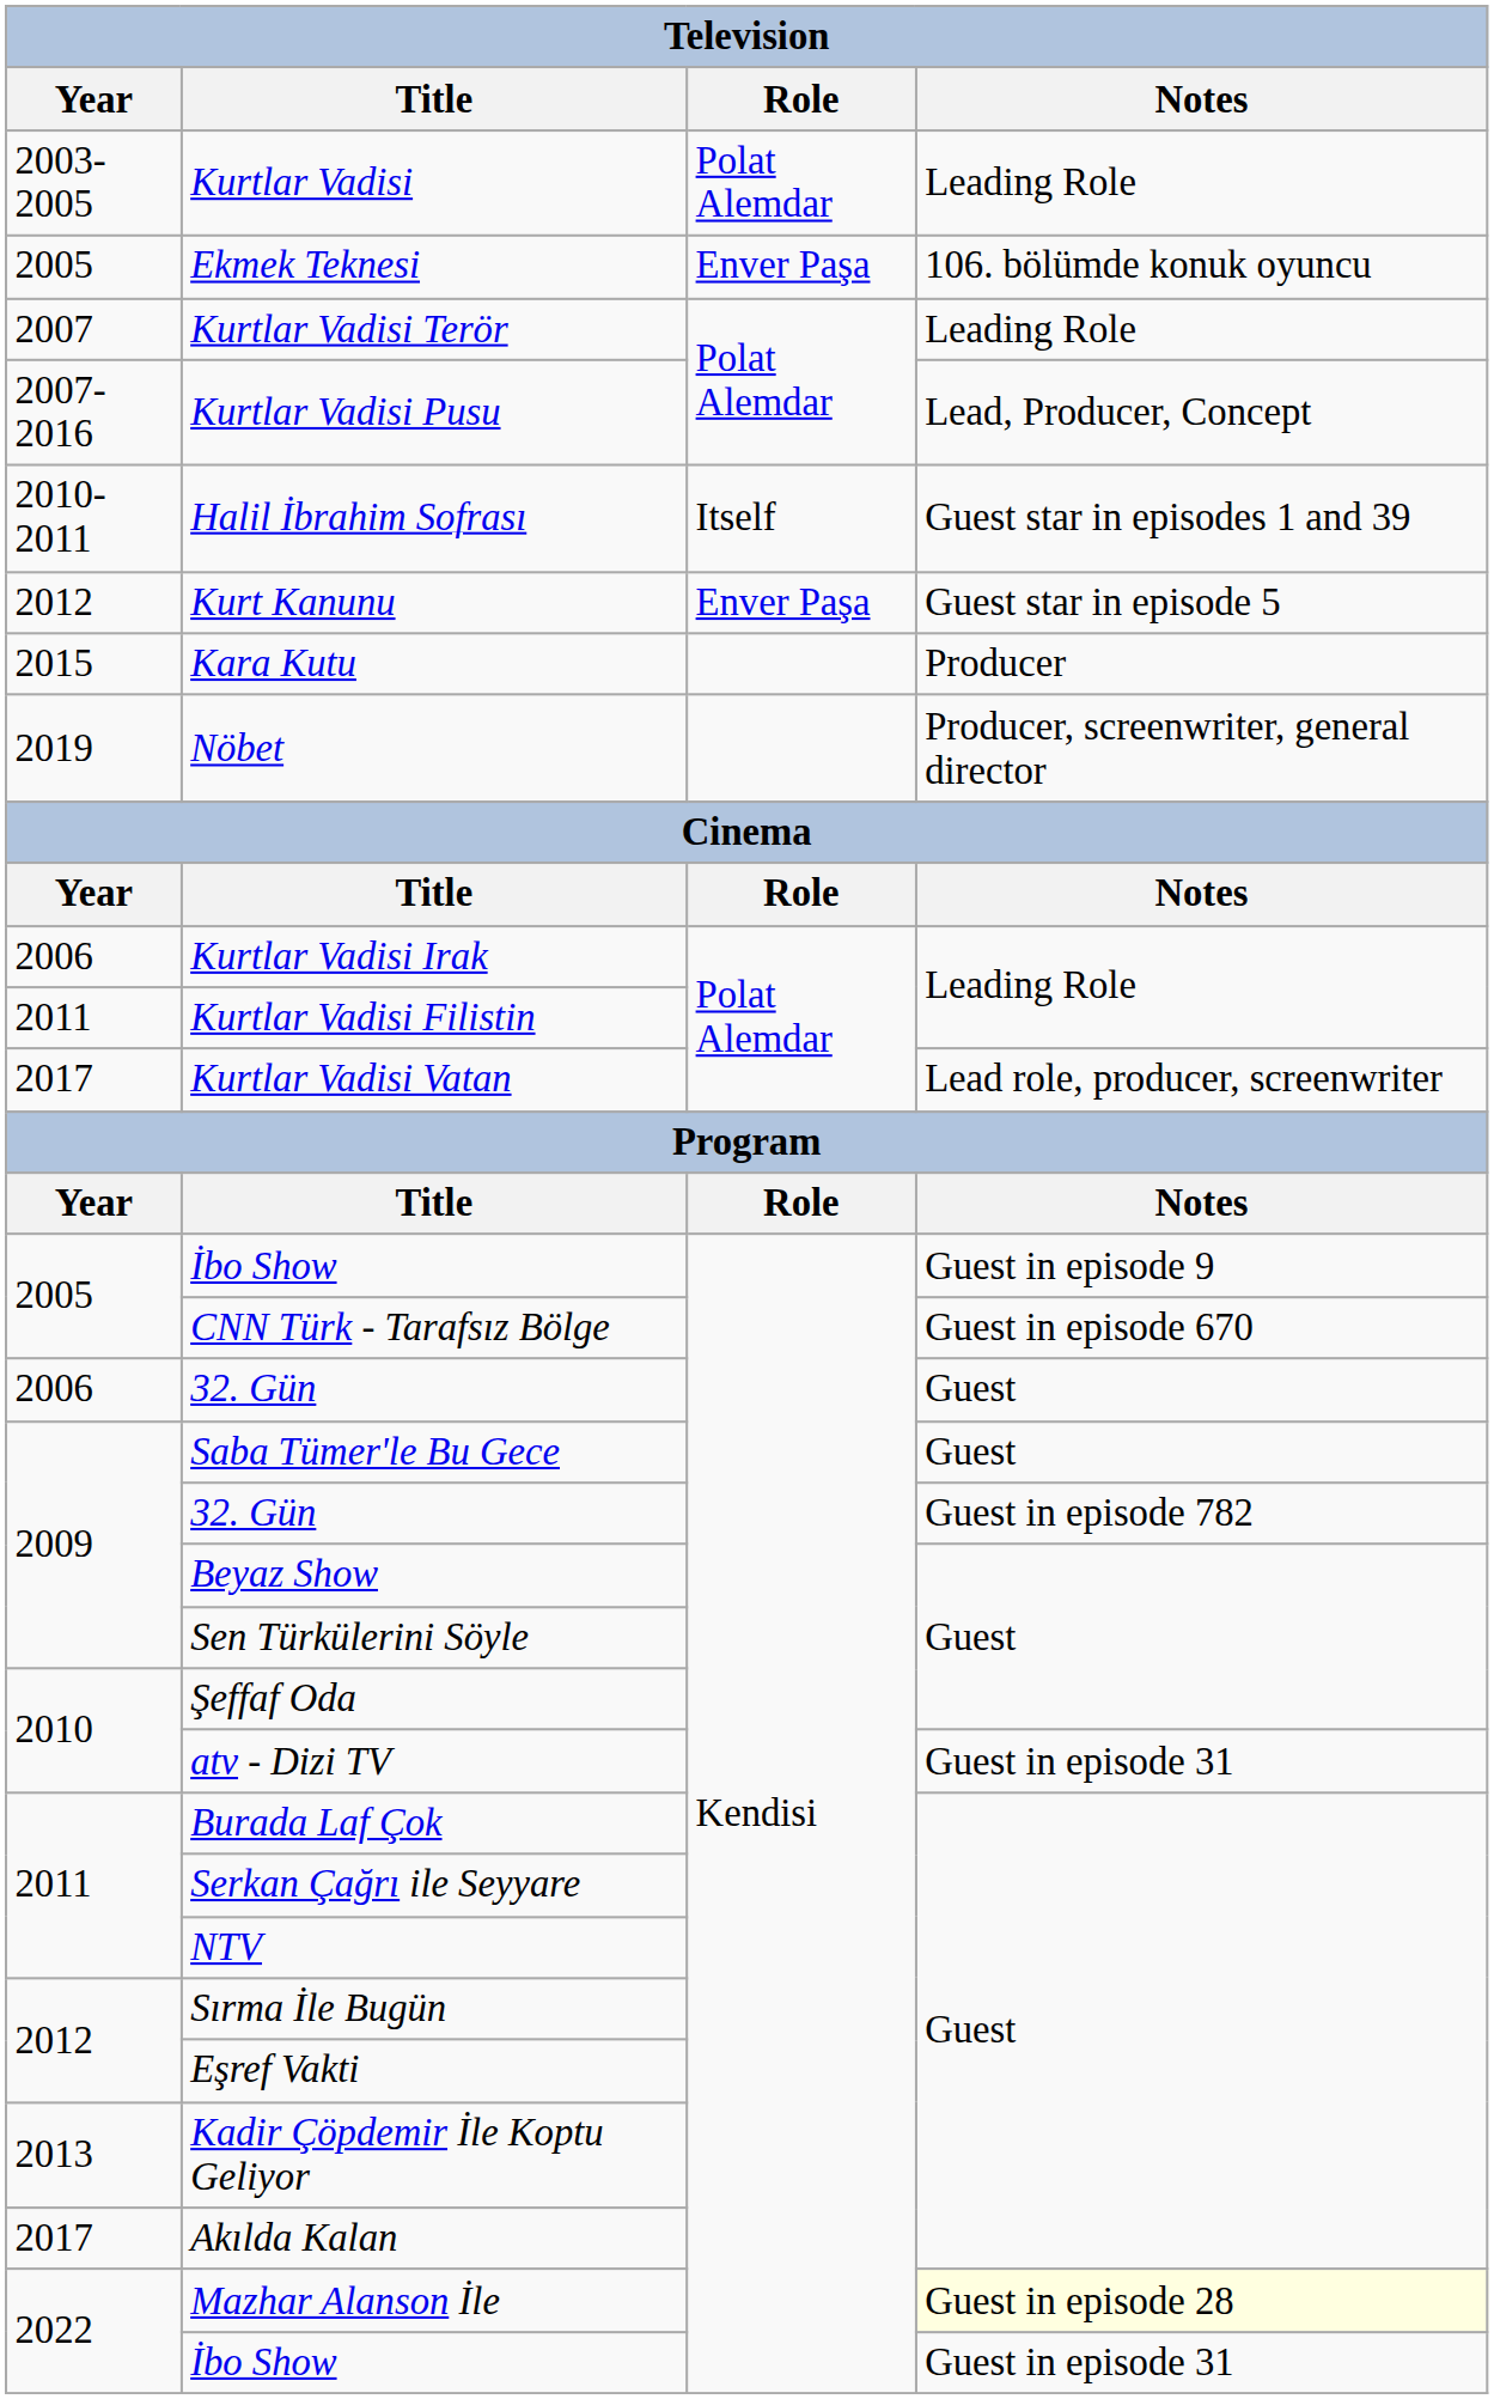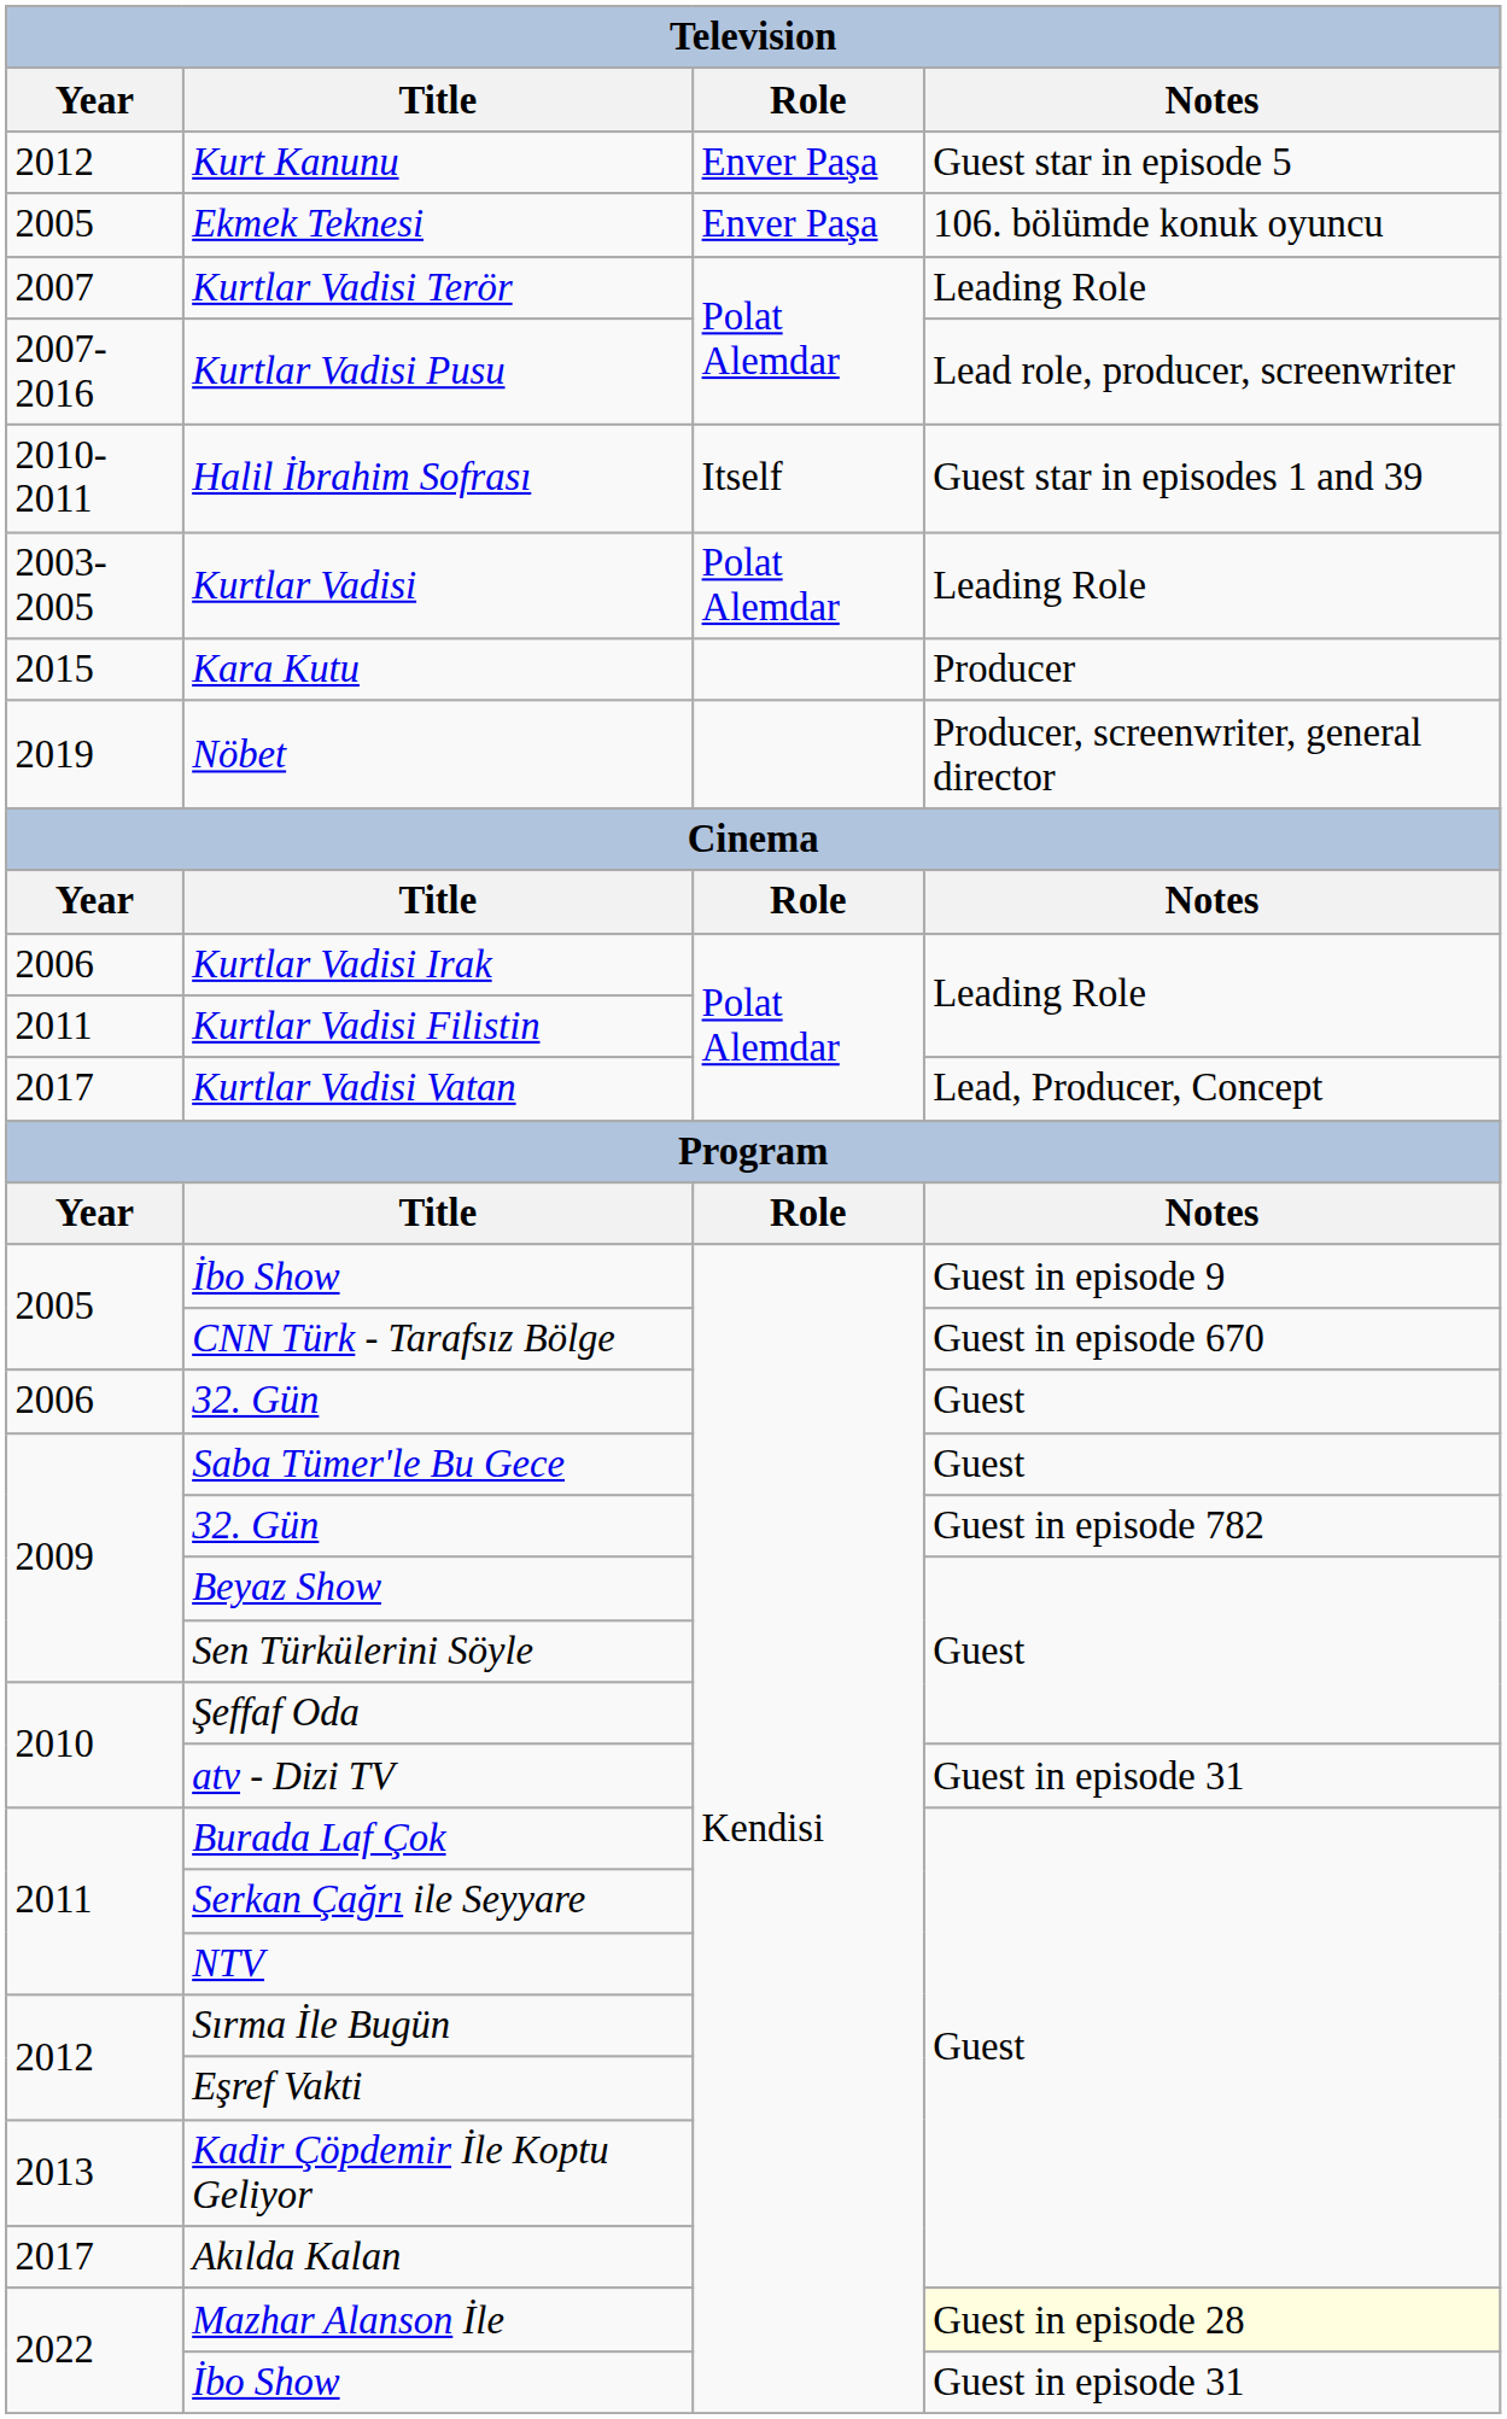rows swapped: Kurtlar Vadisi <-> Kurt Kanunu
Kurtlar Vadisi Pusu | Notes: Lead, Producer, Concept -> Lead role, producer, screenwriter
Kurtlar Vadisi Vatan | Notes: Lead role, producer, screenwriter -> Lead, Producer, Concept
